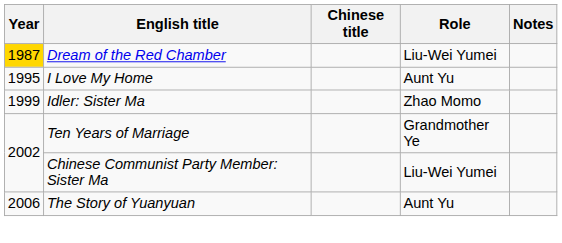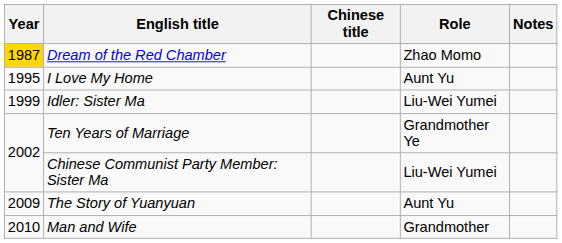Dream of the Red Chamber | Role: Liu-Wei Yumei -> Zhao Momo
Idler: Sister Ma | Role: Zhao Momo -> Liu-Wei Yumei
The Story of Yuanyuan | Year: 2006 -> 2009
+ row: 2010 | Man and Wife | Grandmother
